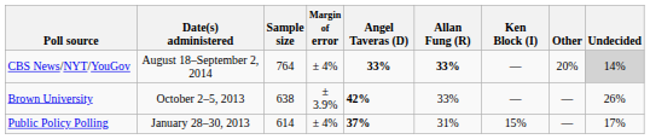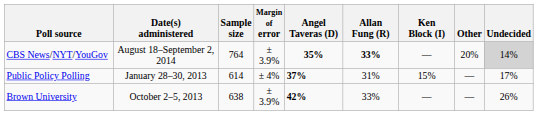CBS News/NYT/YouGov | Margin of error: ± 4% -> ± 3.9%
CBS News/NYT/YouGov | Angel Taveras (D): 33% -> 35%
rows swapped: Brown University <-> Public Policy Polling
